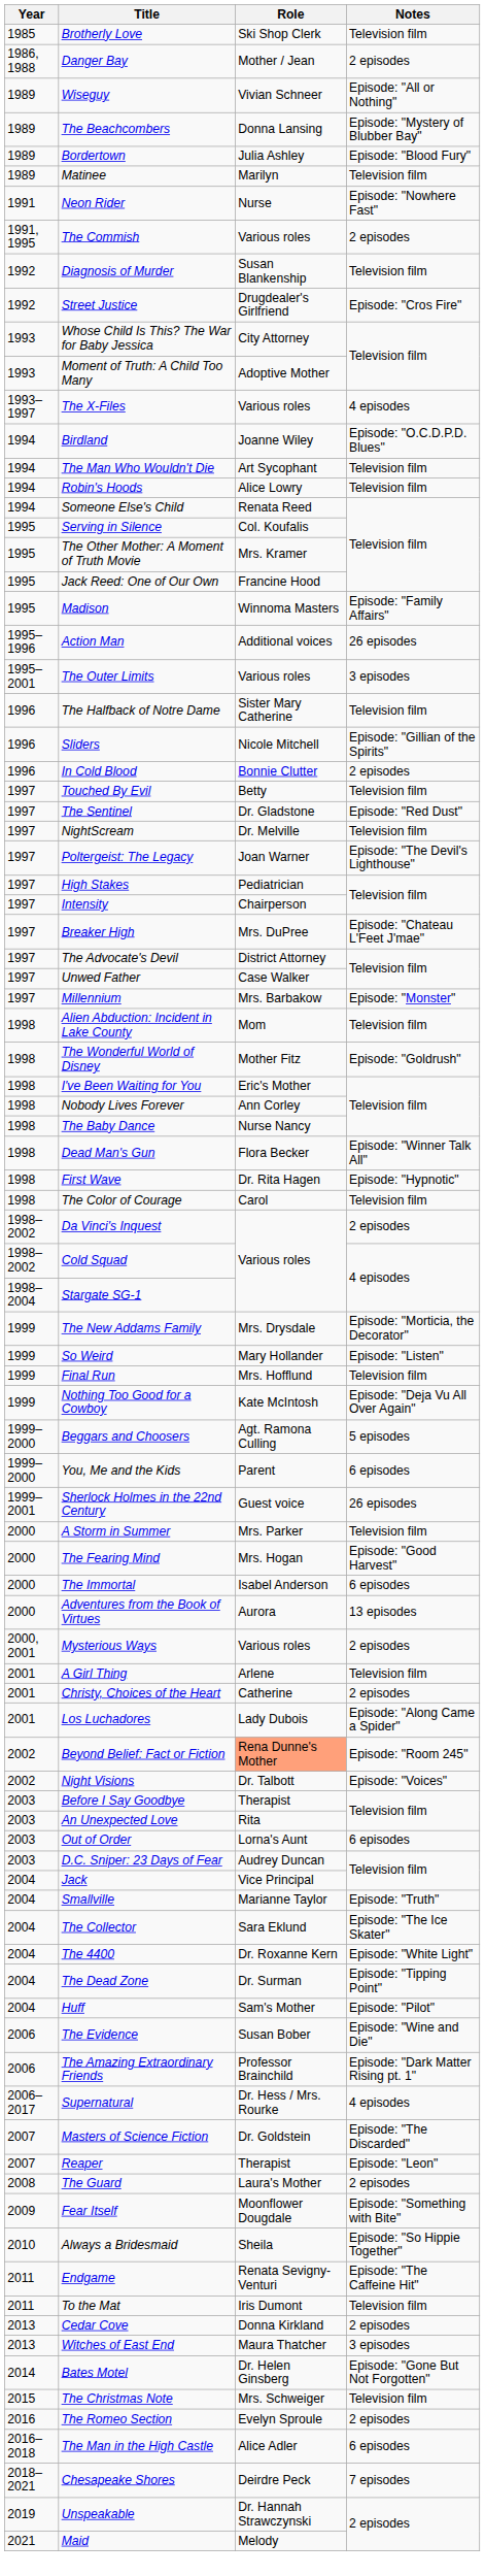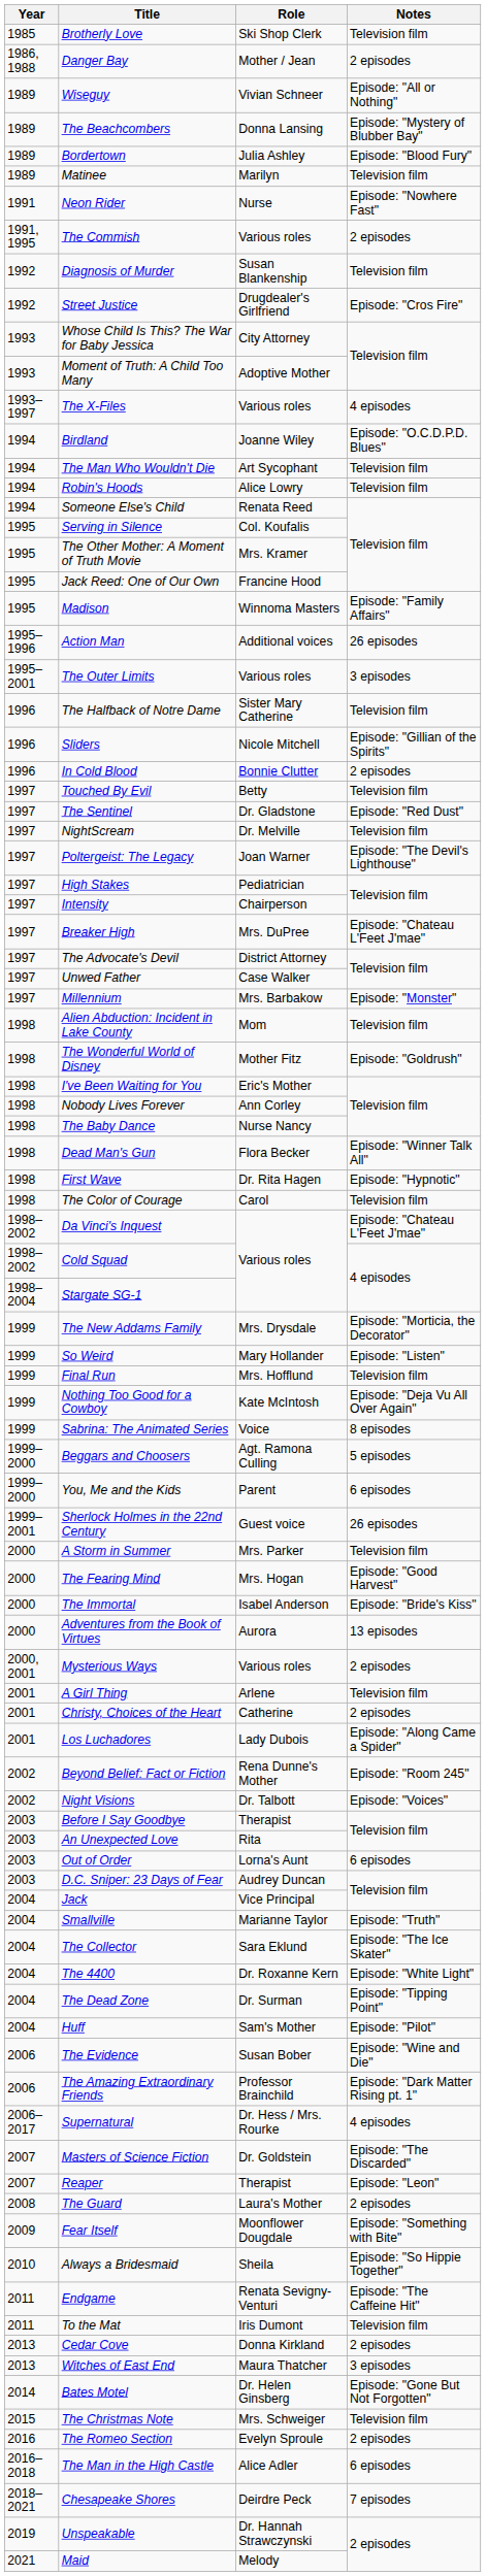Da Vinci's Inquest | Notes: 2 episodes -> Episode: "Chateau L'Feet J'mae"
+ row: 1999 | Sabrina: The Animated Series | Voice | 8 episodes
The Immortal | Notes: 6 episodes -> Episode: "Bride's Kiss"
Beyond Belief: Fact or Fiction | Role: lightsalmon background -> no background
